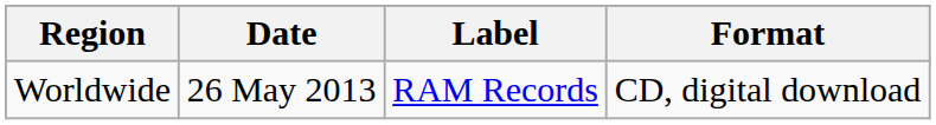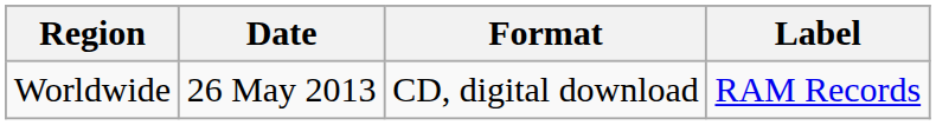columns swapped: Format <-> Label
